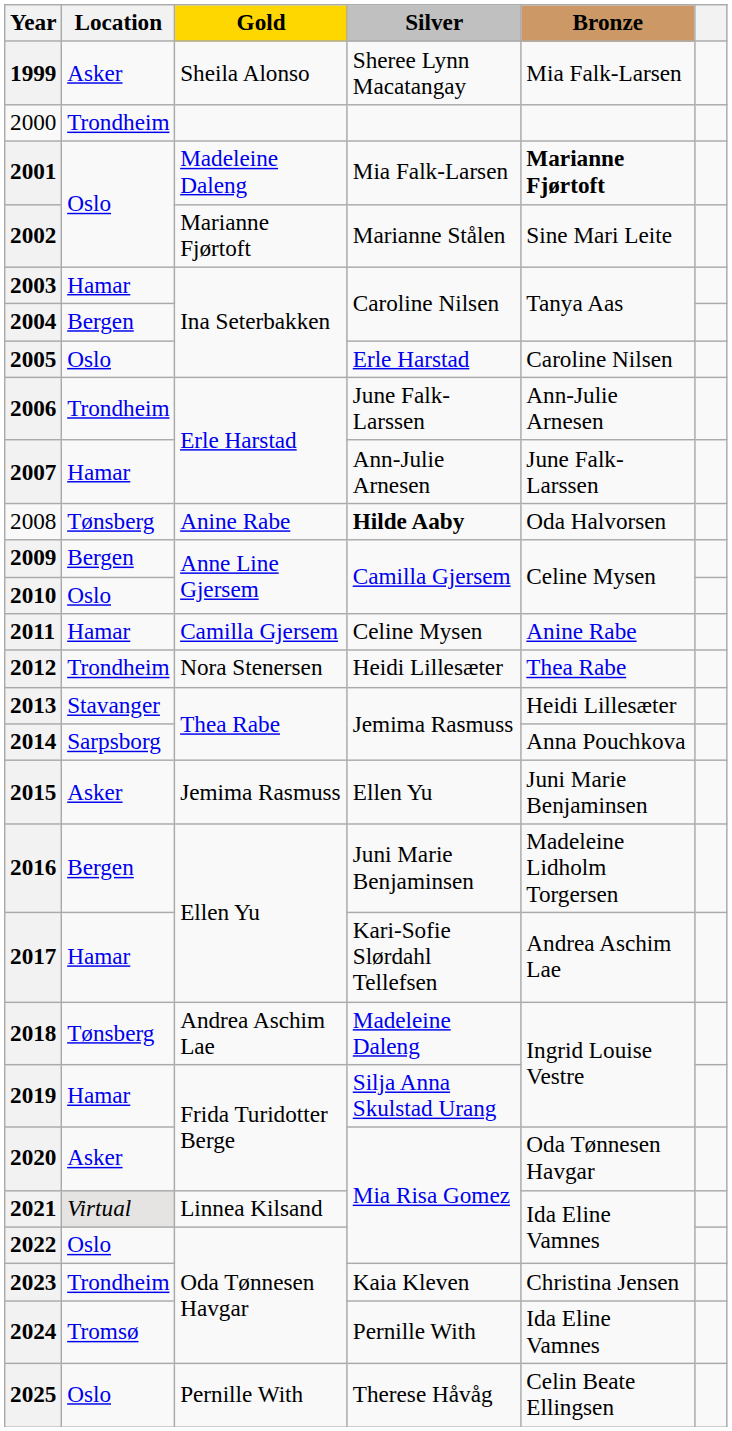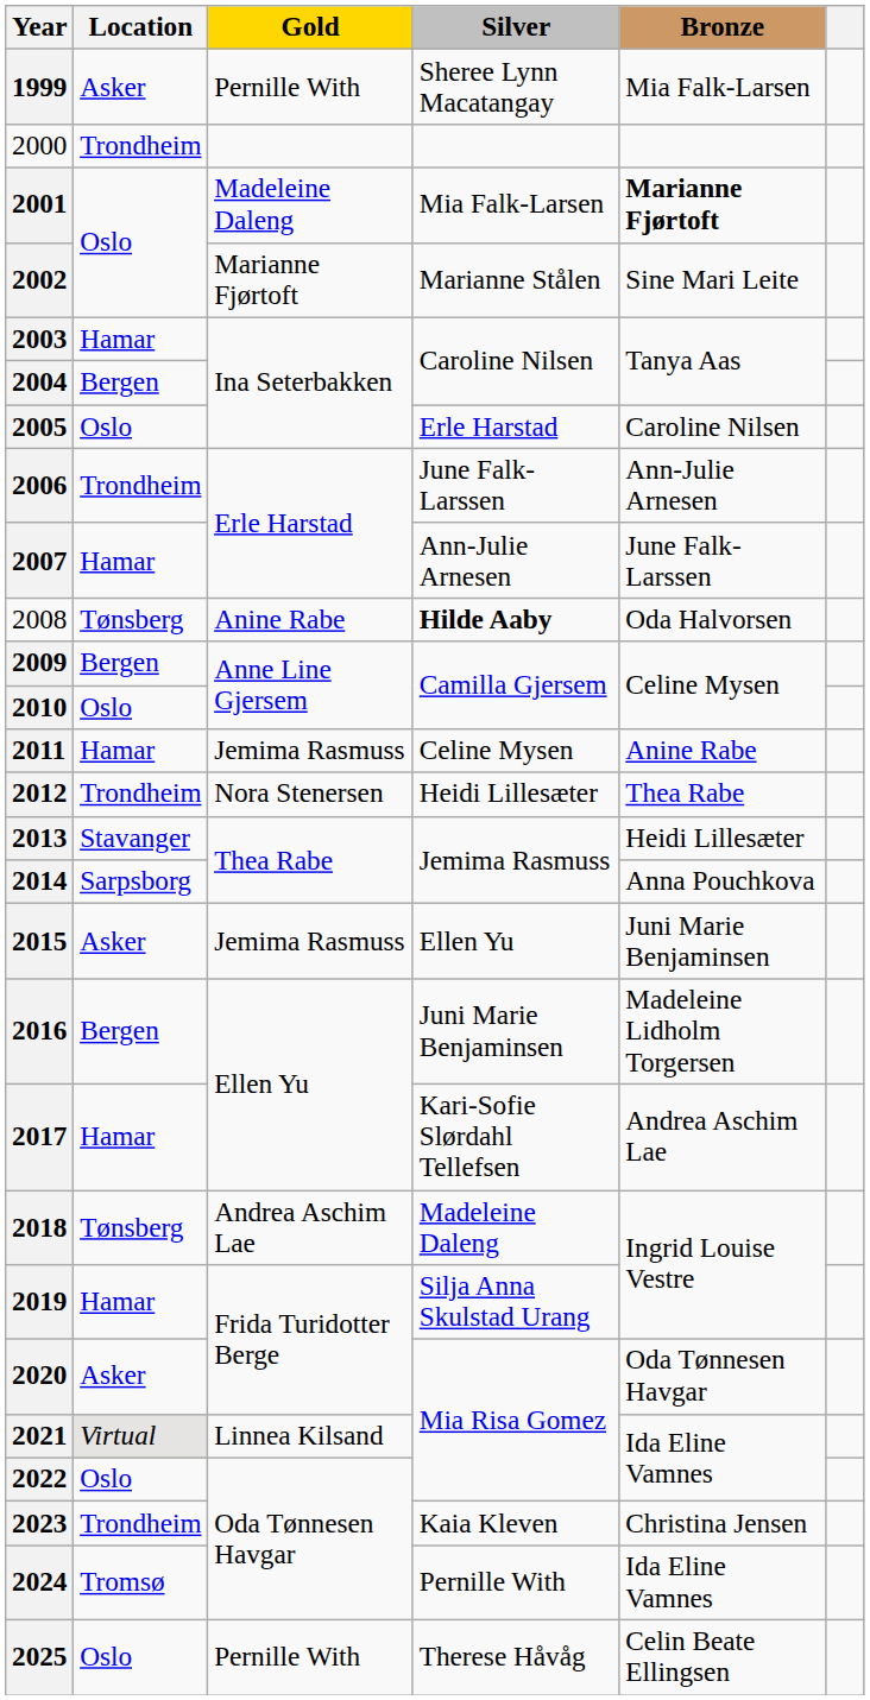1999 | Gold: Sheila Alonso -> Pernille With
2011 | Gold: Camilla Gjersem -> Jemima Rasmuss
